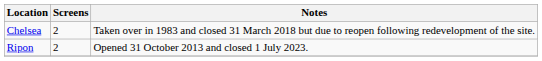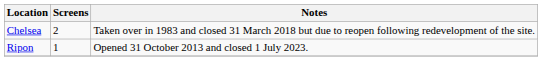Ripon | Screens: 2 -> 1
